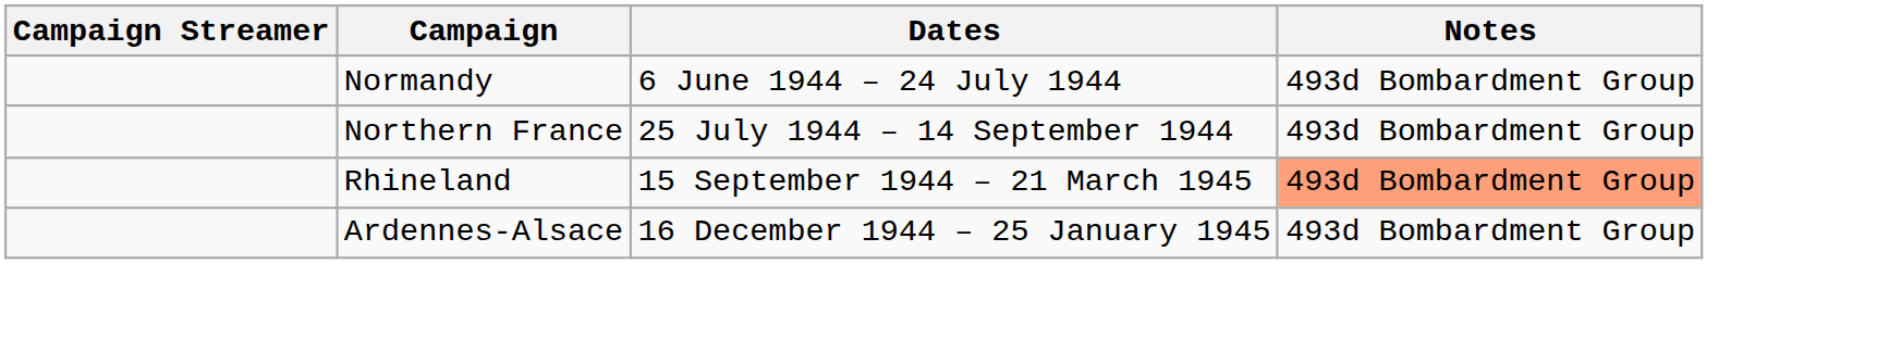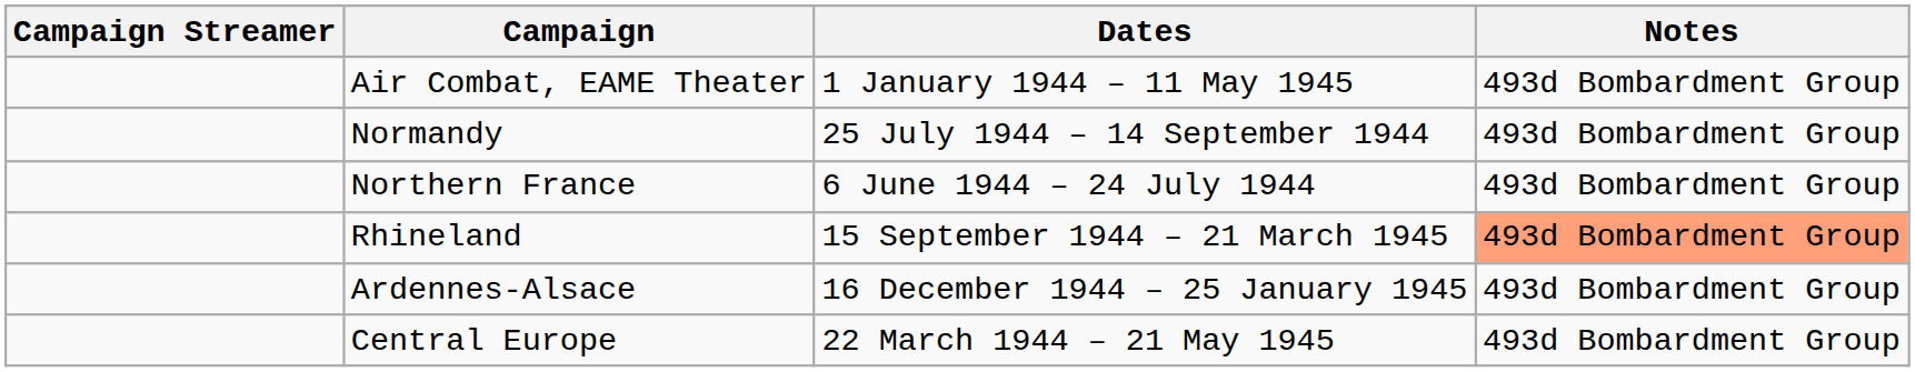+ row: Air Combat, EAME Theater | 1 January 1944 – 11 May 1945 | 493d Bombardment Group
Normandy | Dates: 6 June 1944 – 24 July 1944 -> 25 July 1944 – 14 September 1944
Northern France | Dates: 25 July 1944 – 14 September 1944 -> 6 June 1944 – 24 July 1944
+ row: Central Europe | 22 March 1944 – 21 May 1945 | 493d Bombardment Group
